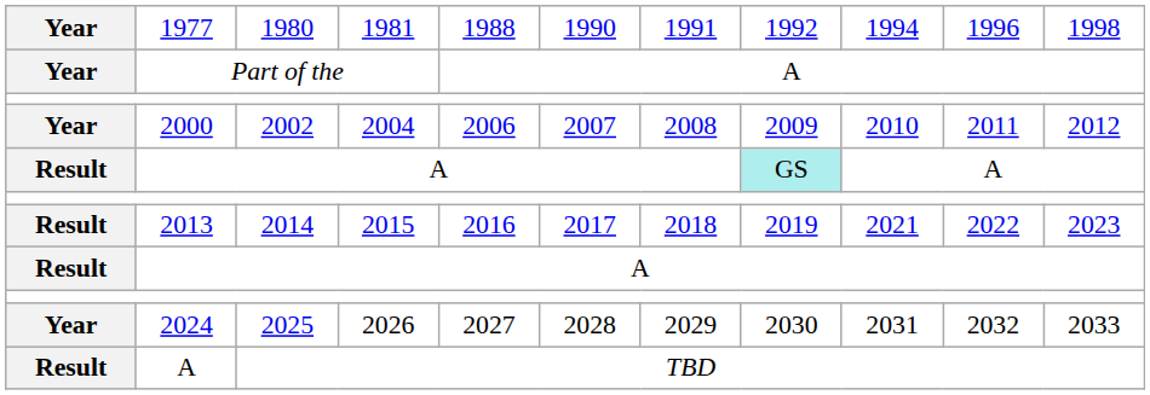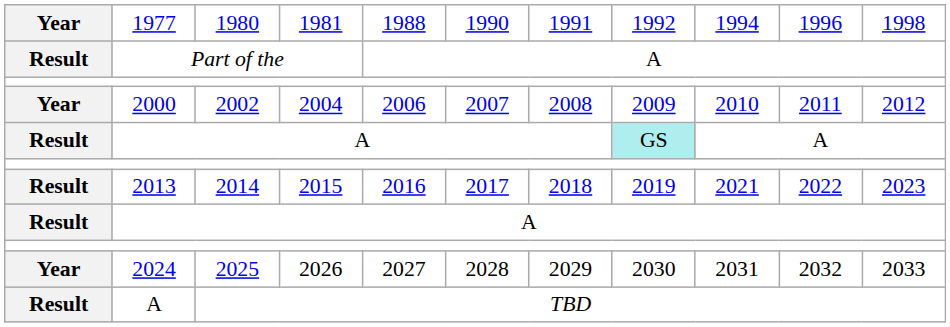Part of the | column 1: Year -> Result
